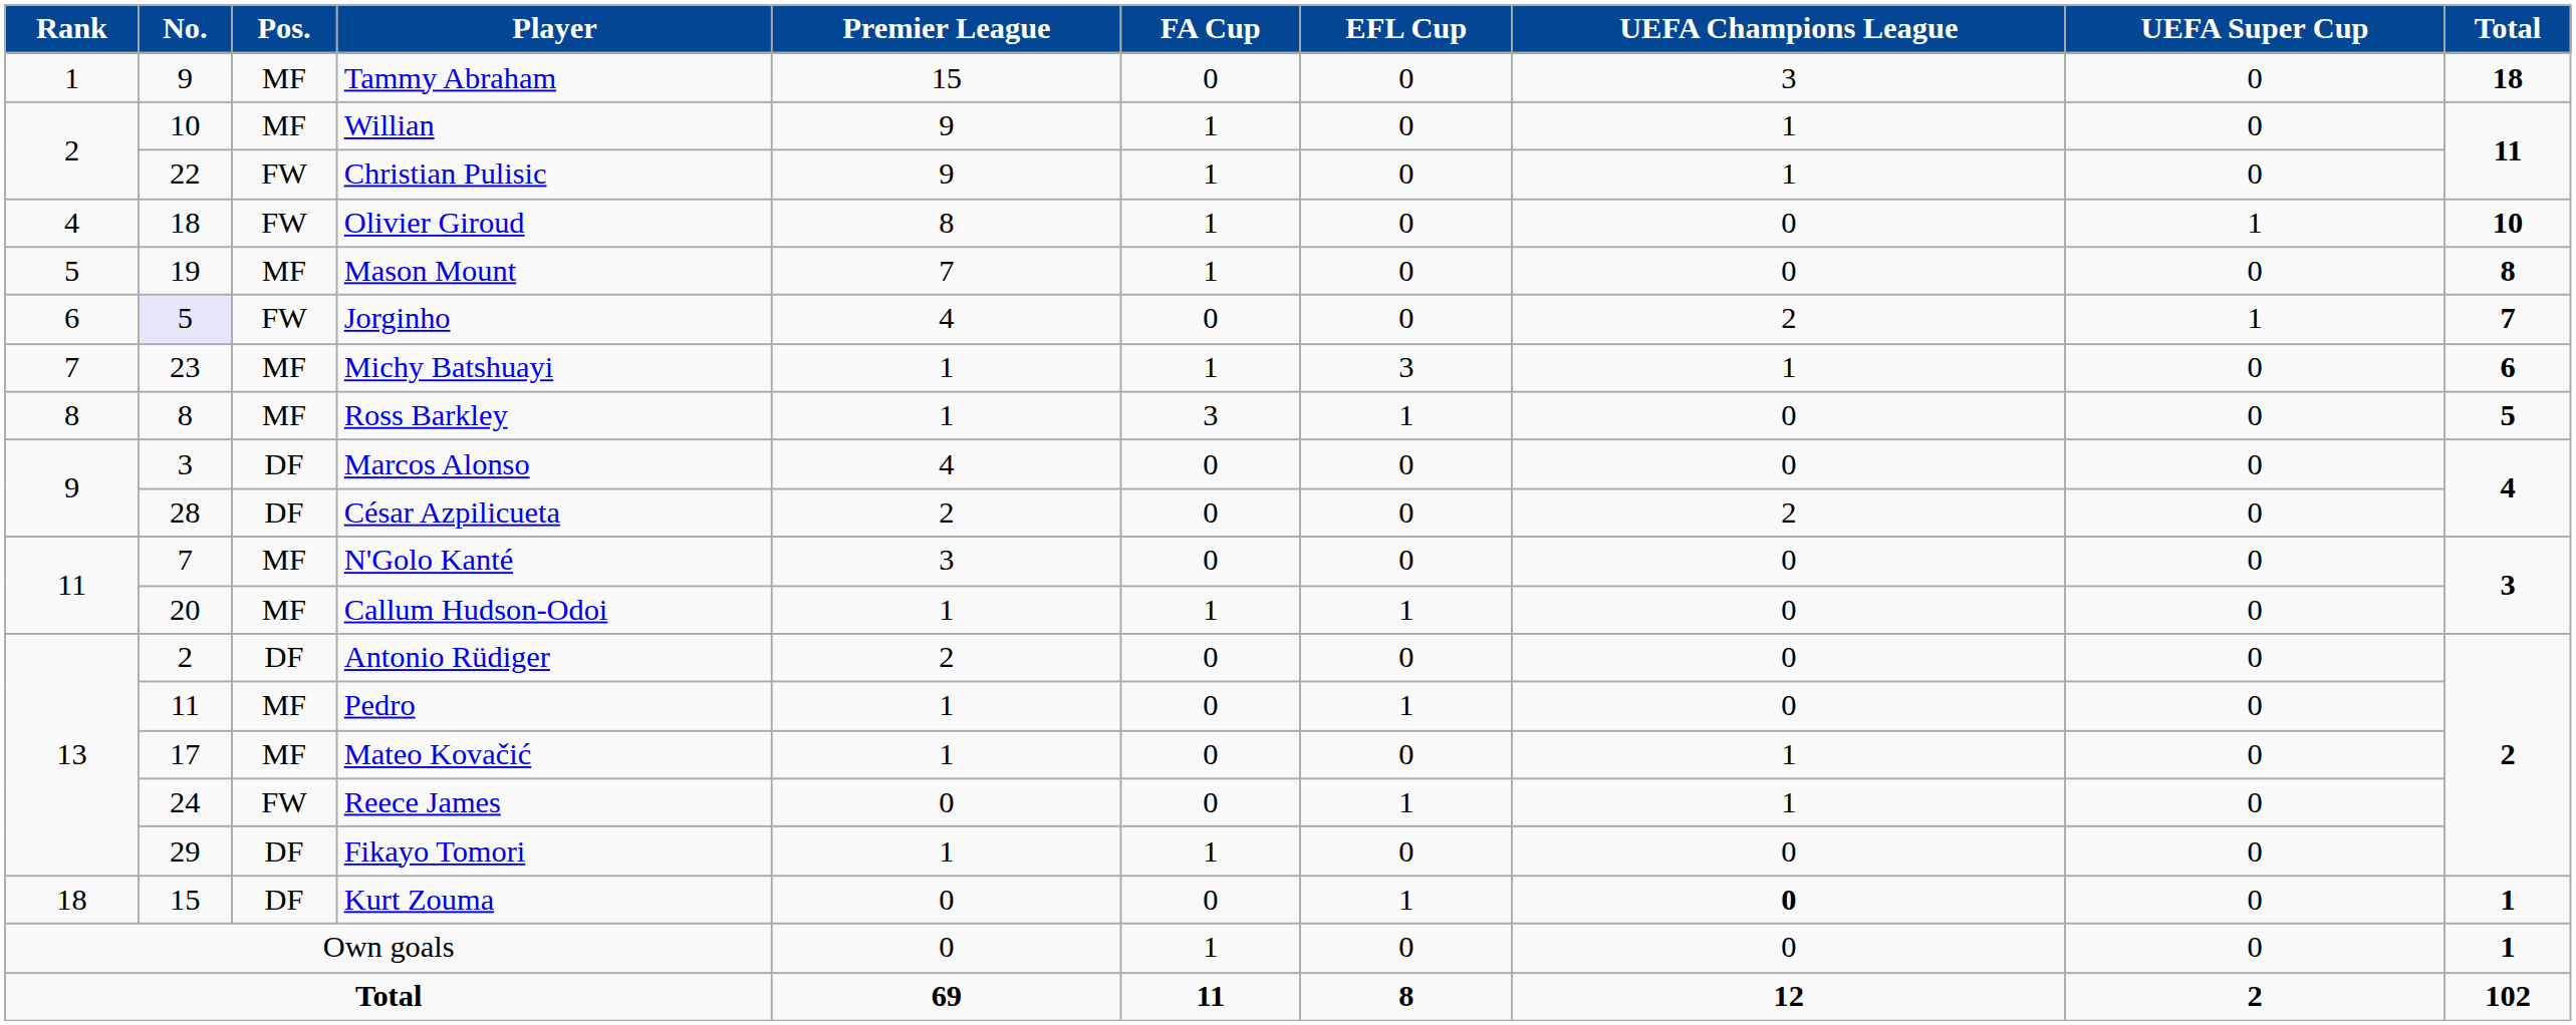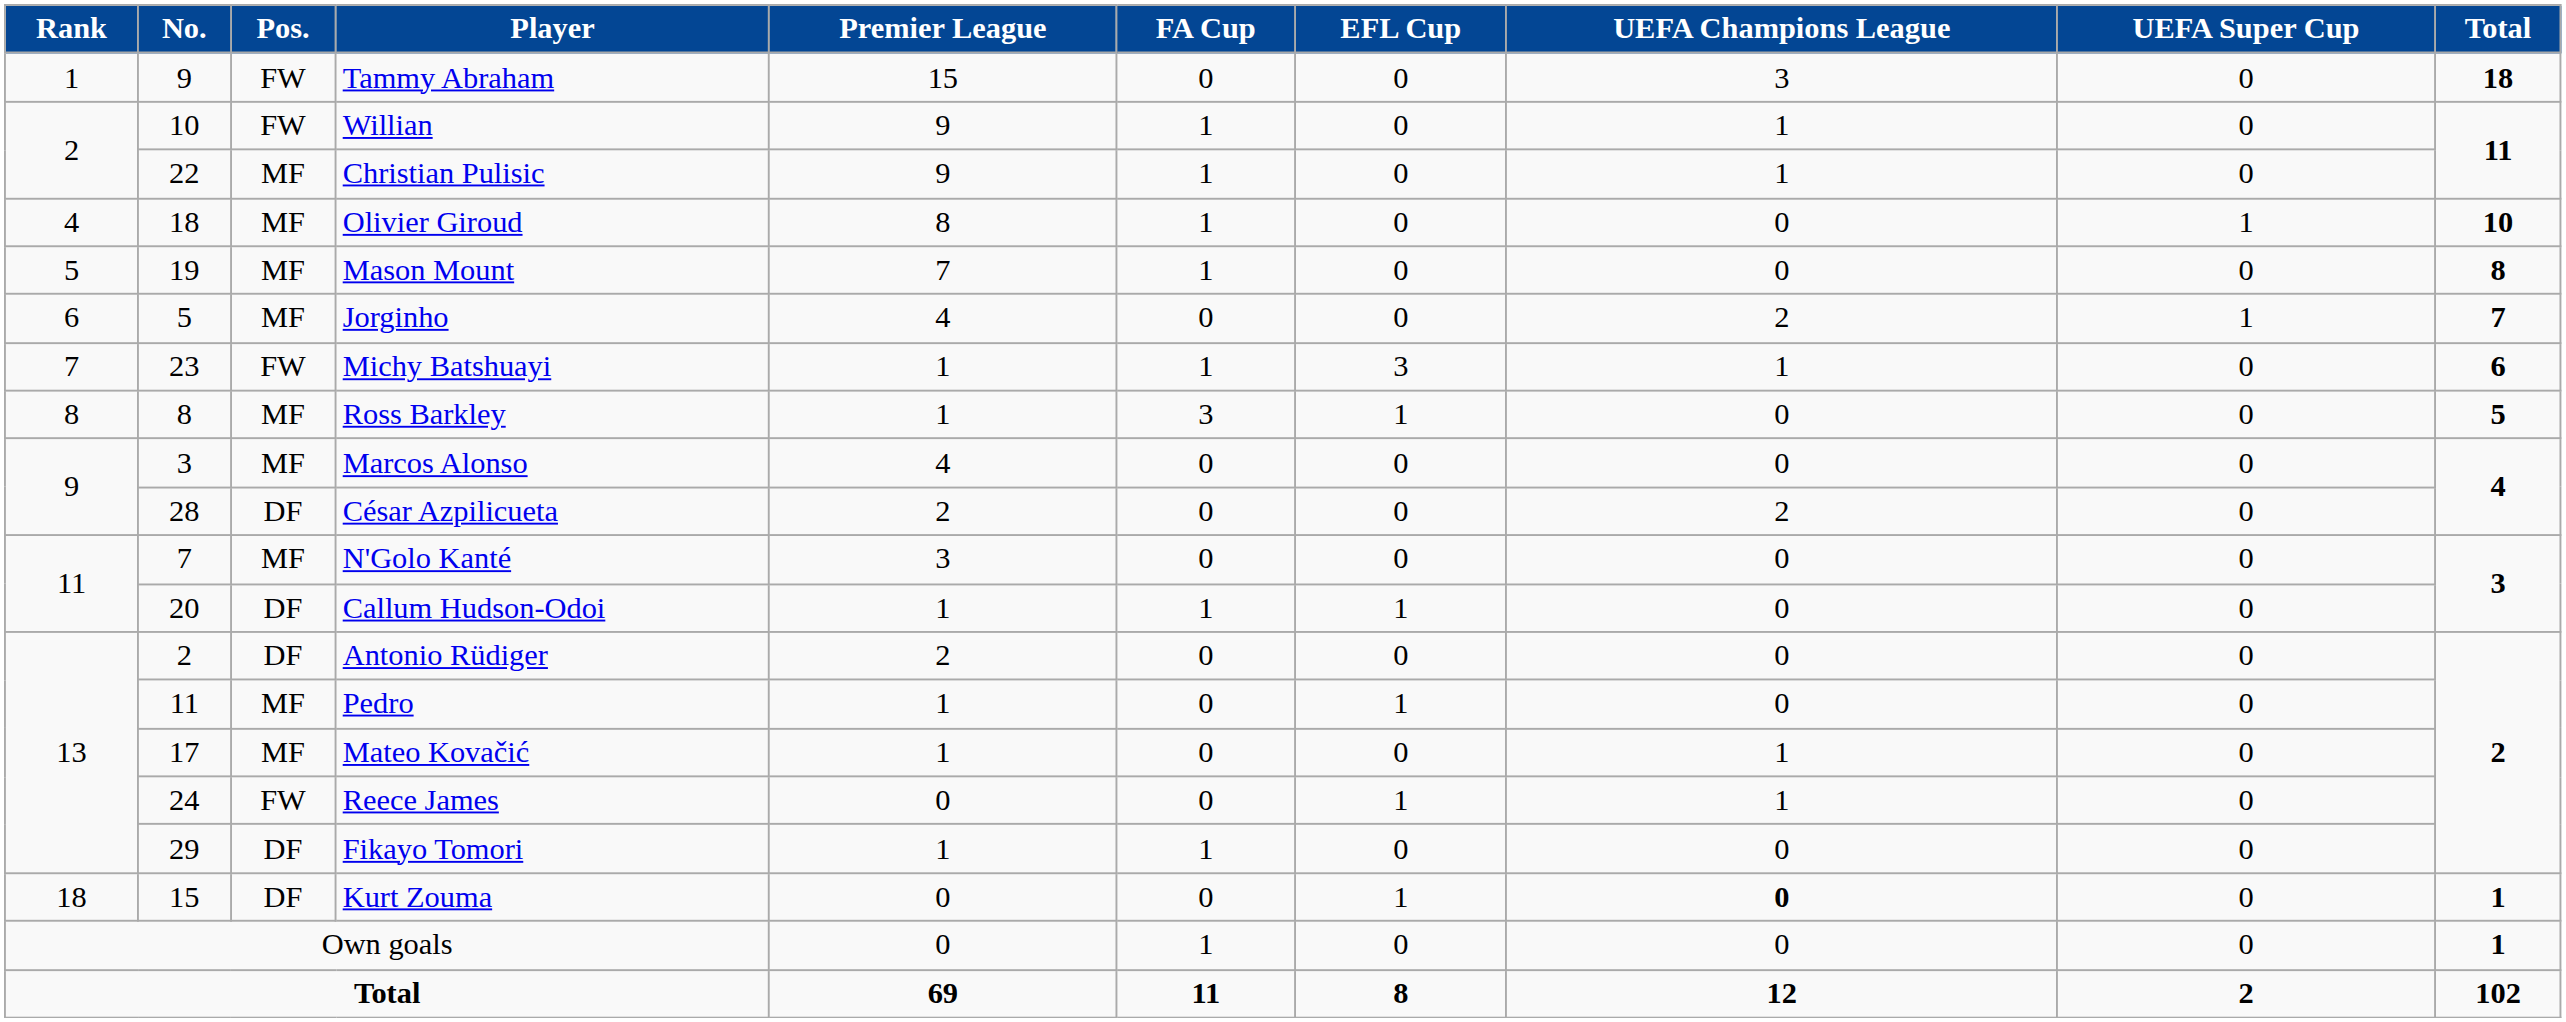Tammy Abraham | Pos.: MF -> FW
Willian | Pos.: MF -> FW
Christian Pulisic | Pos.: FW -> MF
Olivier Giroud | Pos.: FW -> MF
Jorginho | No.: lavender background -> no background
Jorginho | Pos.: FW -> MF
Michy Batshuayi | Pos.: MF -> FW
Marcos Alonso | Pos.: DF -> MF
Callum Hudson-Odoi | Pos.: MF -> DF
